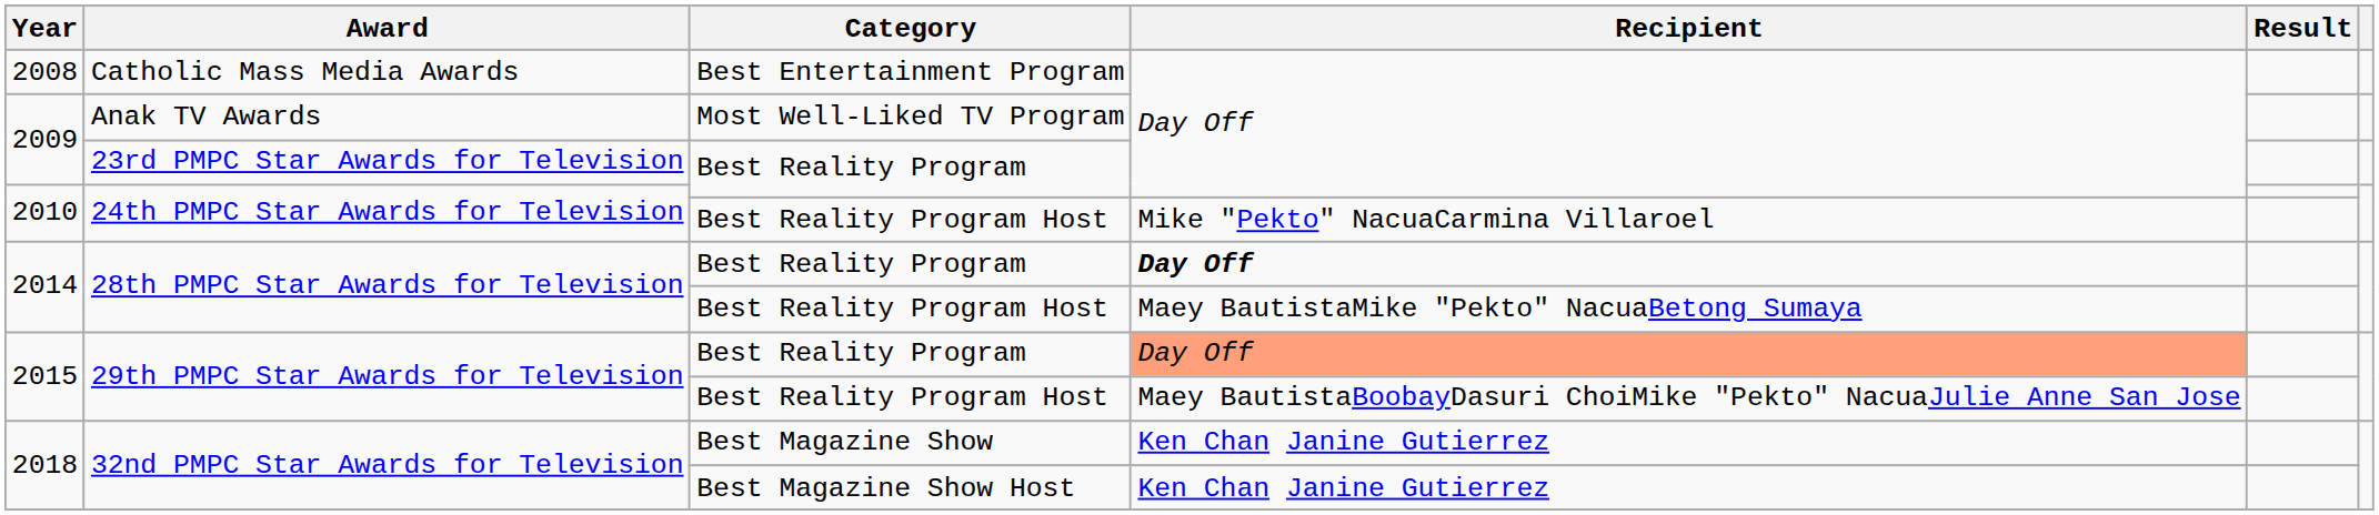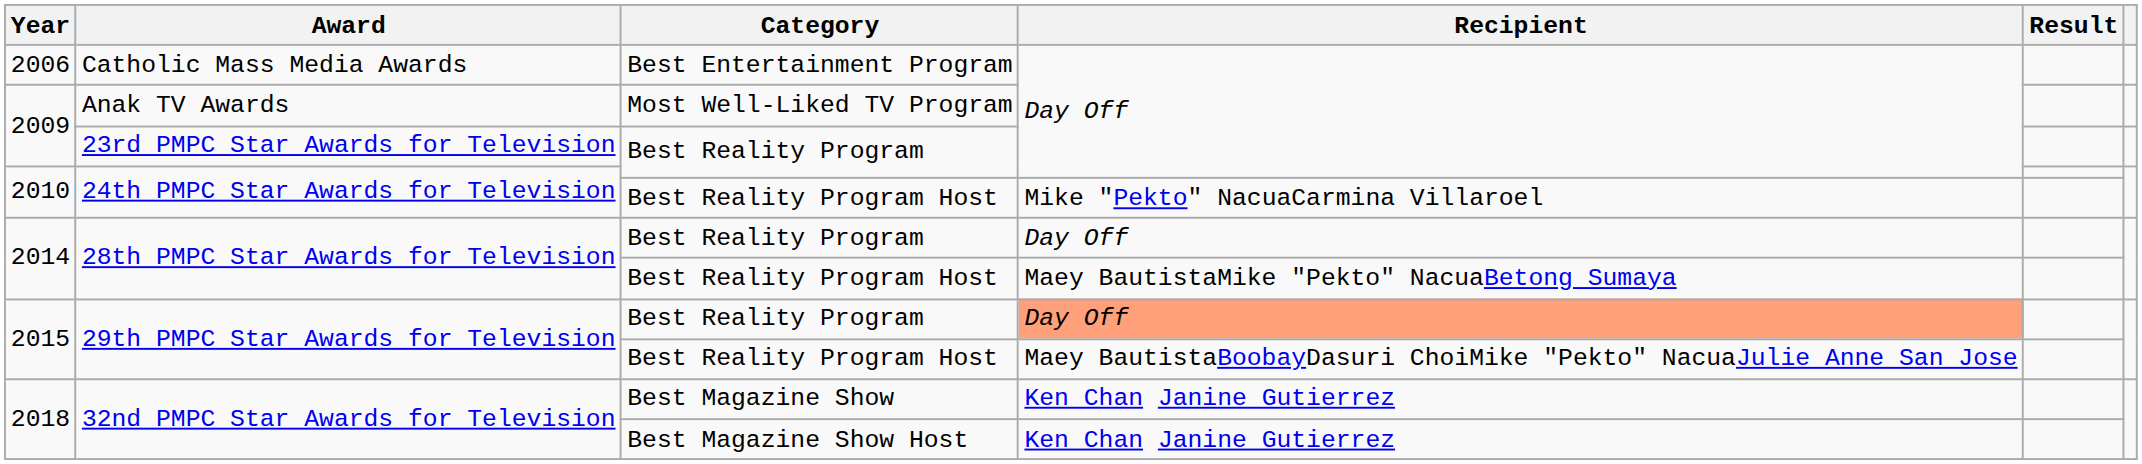Catholic Mass Media Awards | Year: 2008 -> 2006
28th PMPC Star Awards for Television / Best Reality Program | Recipient: bold -> normal
